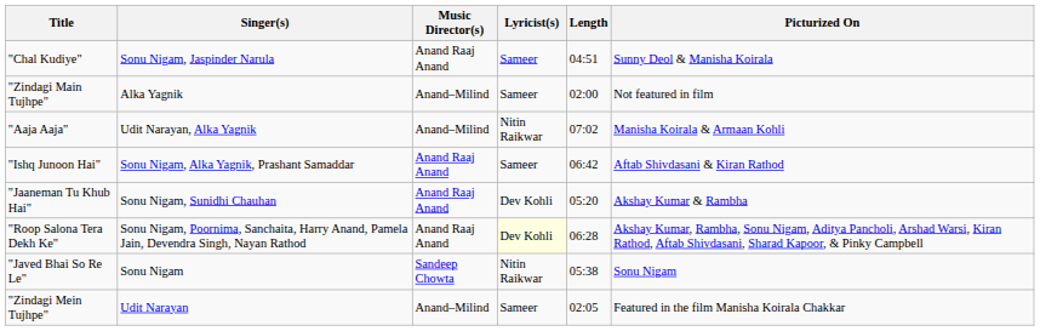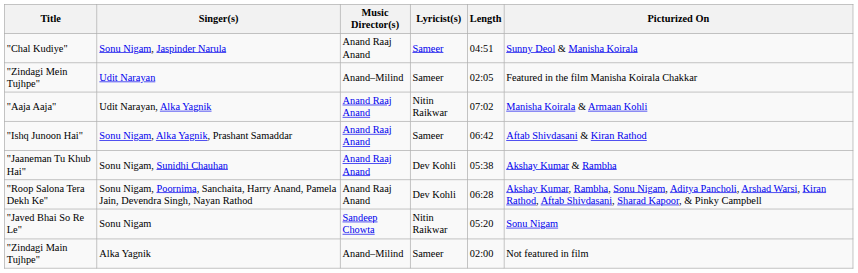rows swapped: "Zindagi Mein Tujhpe" <-> "Zindagi Main Tujhpe"
"Aaja Aaja" | Music Director(s): Anand–Milind -> Anand Raaj Anand
"Jaaneman Tu Khub Hai" | Length: 05:20 -> 05:38
"Roop Salona Tera Dekh Ke" | Lyricist(s): lightyellow background -> no background
"Javed Bhai So Re Le" | Length: 05:38 -> 05:20
